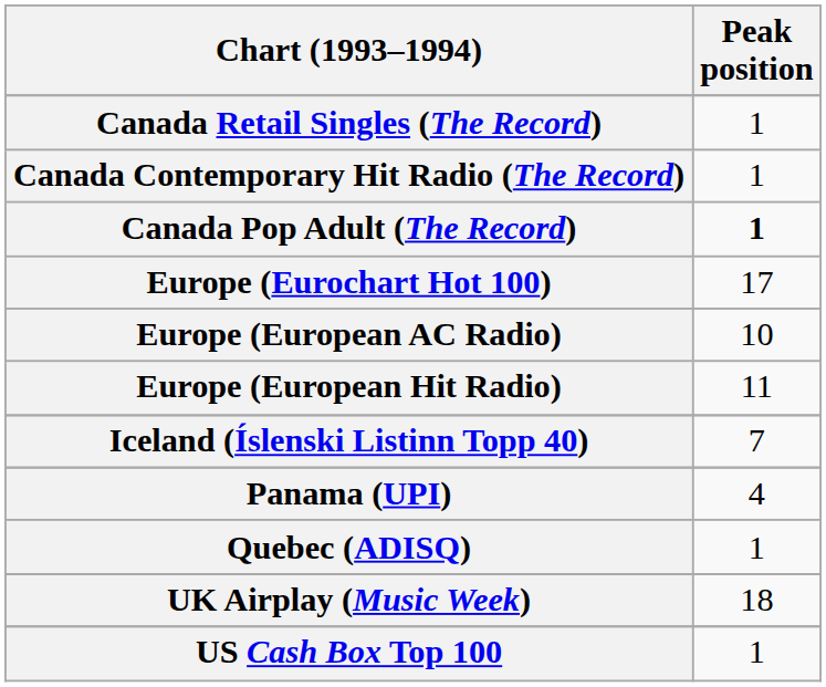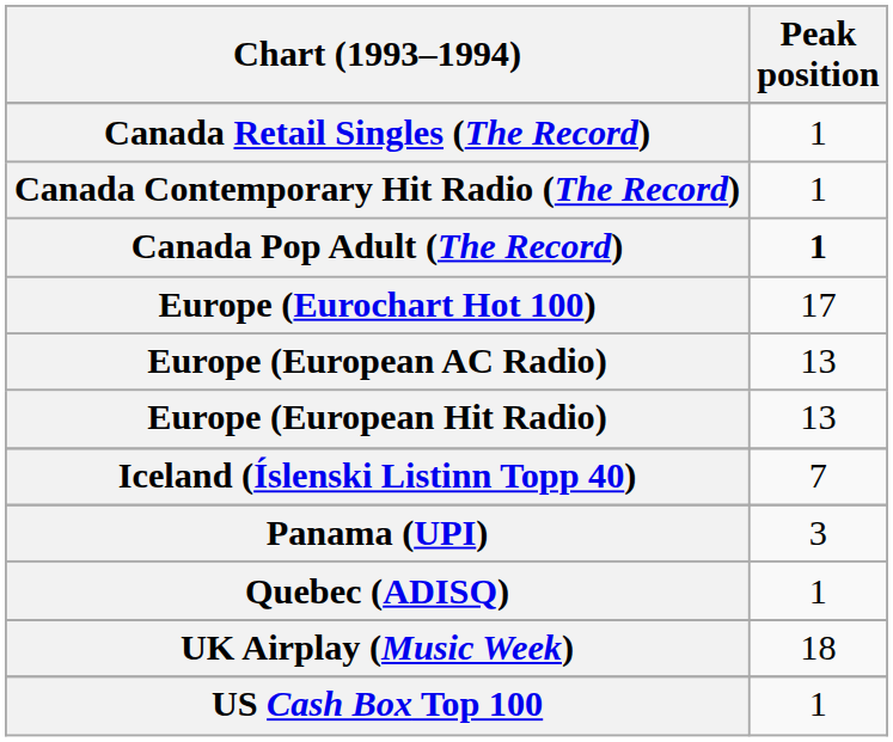Europe (European AC Radio) | Peak position: 10 -> 13
Europe (European Hit Radio) | Peak position: 11 -> 13
Panama (UPI) | Peak position: 4 -> 3
